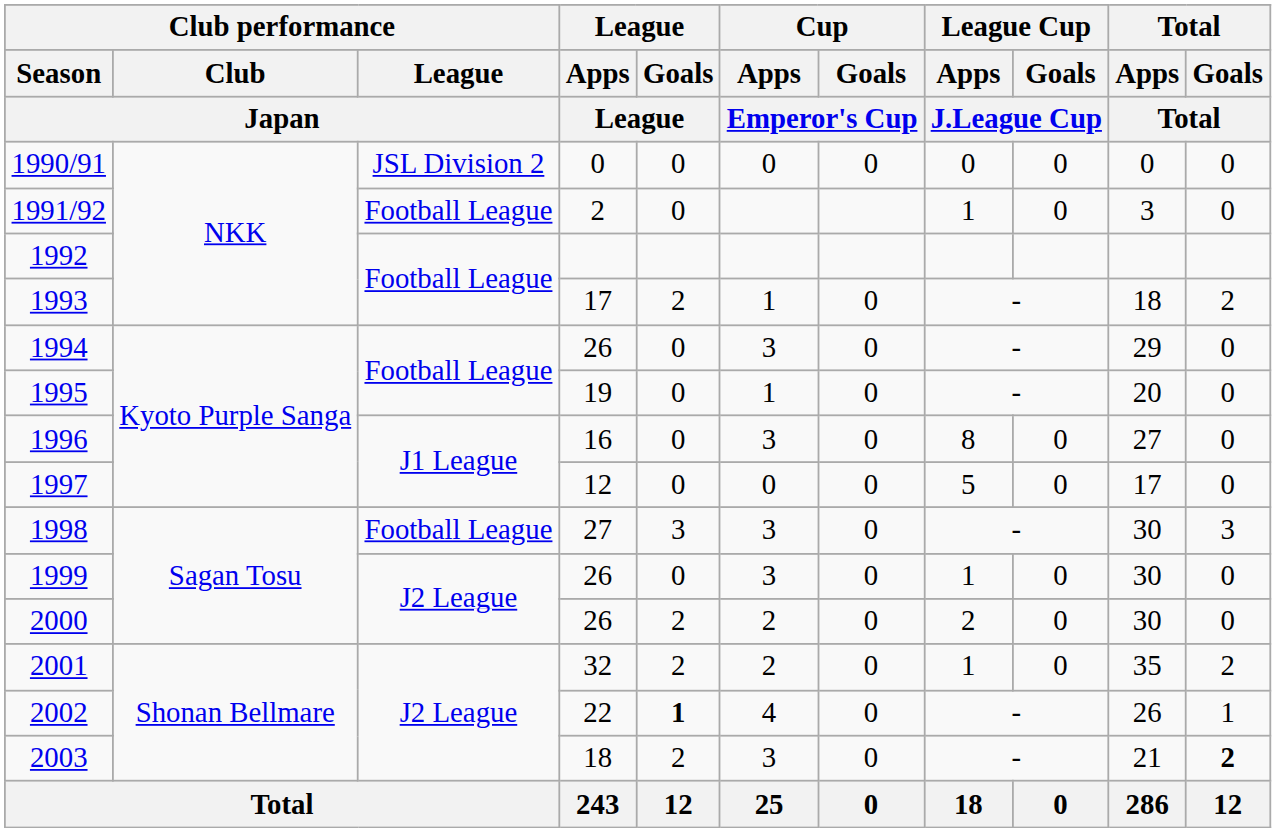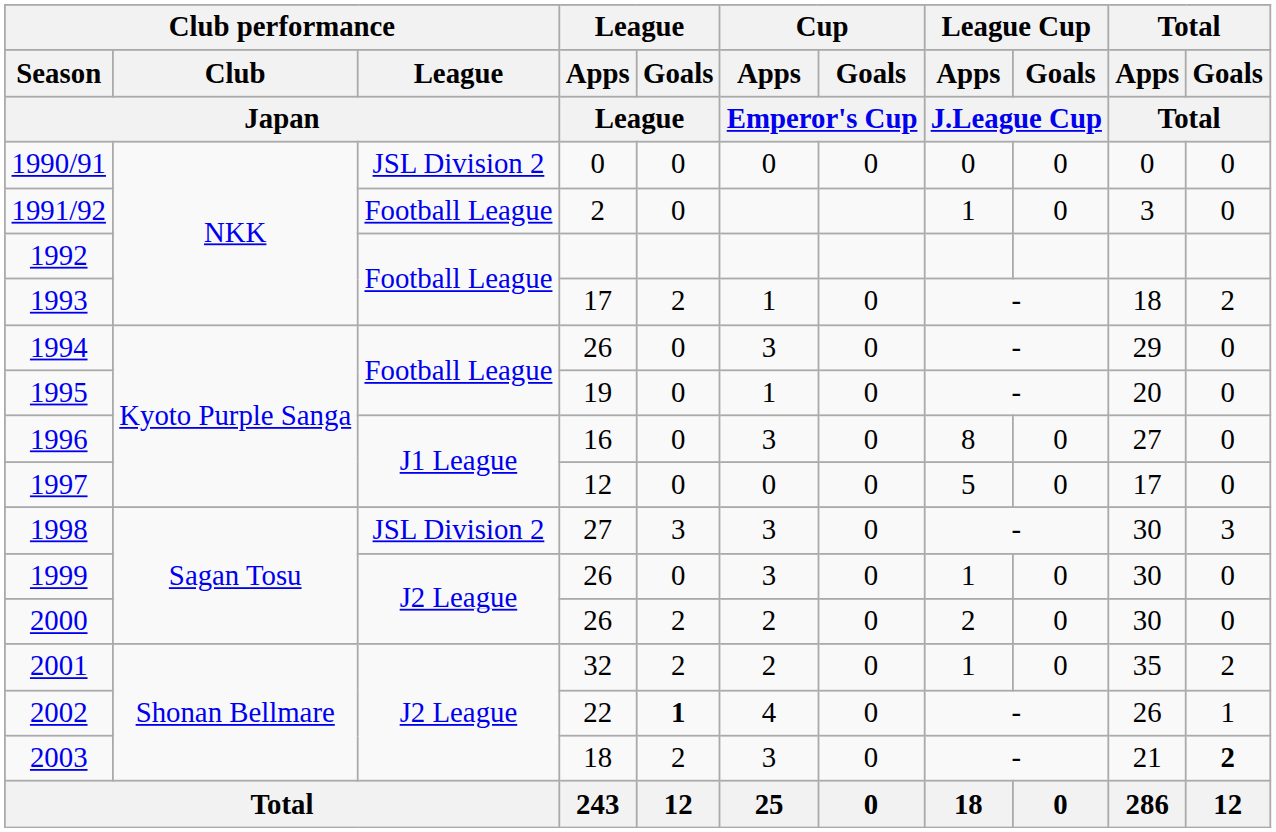1998 | Club performance / League / Japan: Football League -> JSL Division 2
